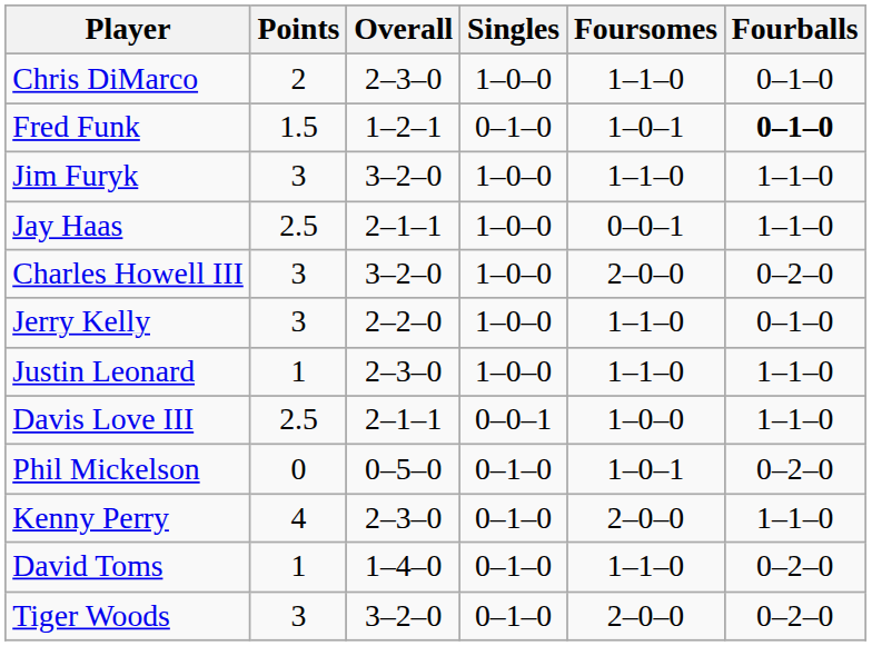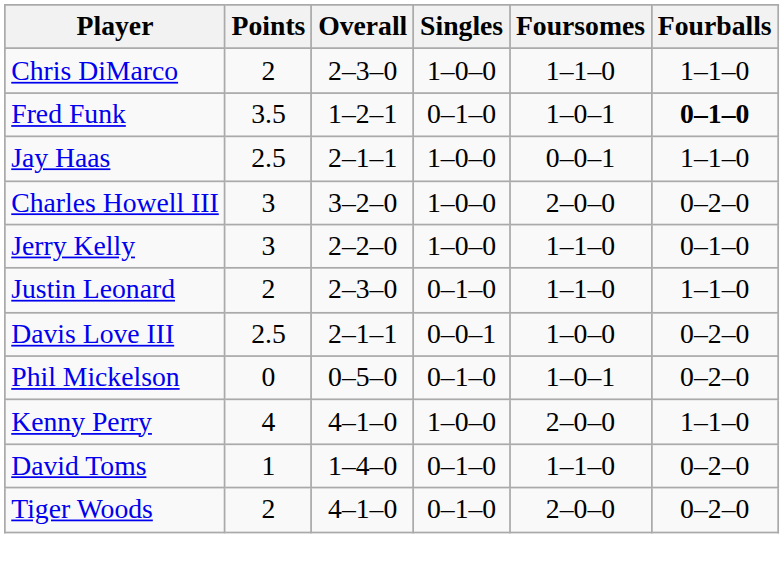Chris DiMarco | Fourballs: 0–1–0 -> 1–1–0
Fred Funk | Points: 1.5 -> 3.5
- row: Jim Furyk | 3 | 3–2–0 | 1–0–0 | 1–1–0 | 1–1–0
Justin Leonard | Points: 1 -> 2
Justin Leonard | Singles: 1–0–0 -> 0–1–0
Davis Love III | Fourballs: 1–1–0 -> 0–2–0
Kenny Perry | Overall: 2–3–0 -> 4–1–0
Kenny Perry | Singles: 0–1–0 -> 1–0–0
Tiger Woods | Points: 3 -> 2
Tiger Woods | Overall: 3–2–0 -> 4–1–0
